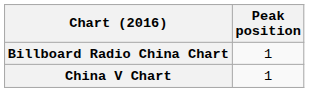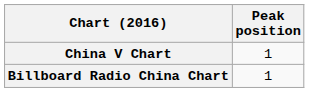rows swapped: China V Chart <-> Billboard Radio China Chart
